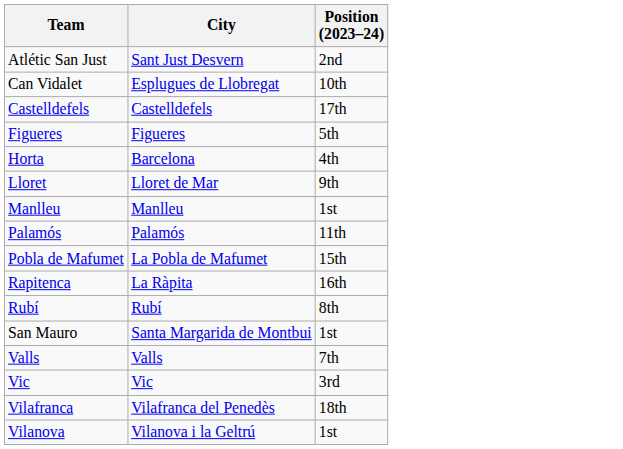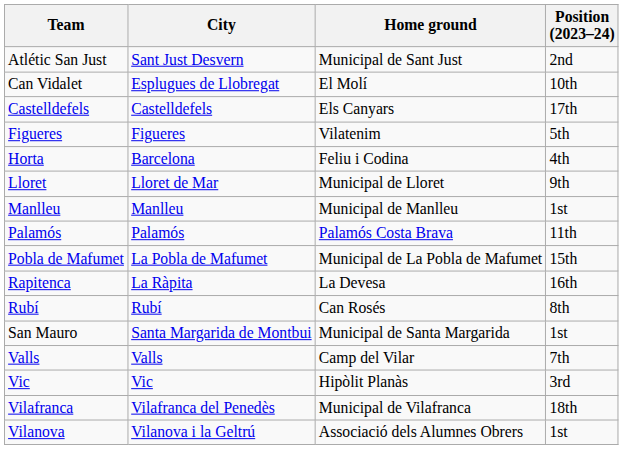+ column: Home ground | Municipal de Sant Just | El Molí | Els Canyars | Vilatenim | Feliu i Codina | Municipal de Lloret | Municipal de Manlleu | Palamós Costa Brava | Municipal de La Pobla de Mafumet | La Devesa | Can Rosés | Municipal de Santa Margarida | Camp del Vilar | Hipòlit Planàs | Municipal de Vilafranca | Associació dels Alumnes Obrers
